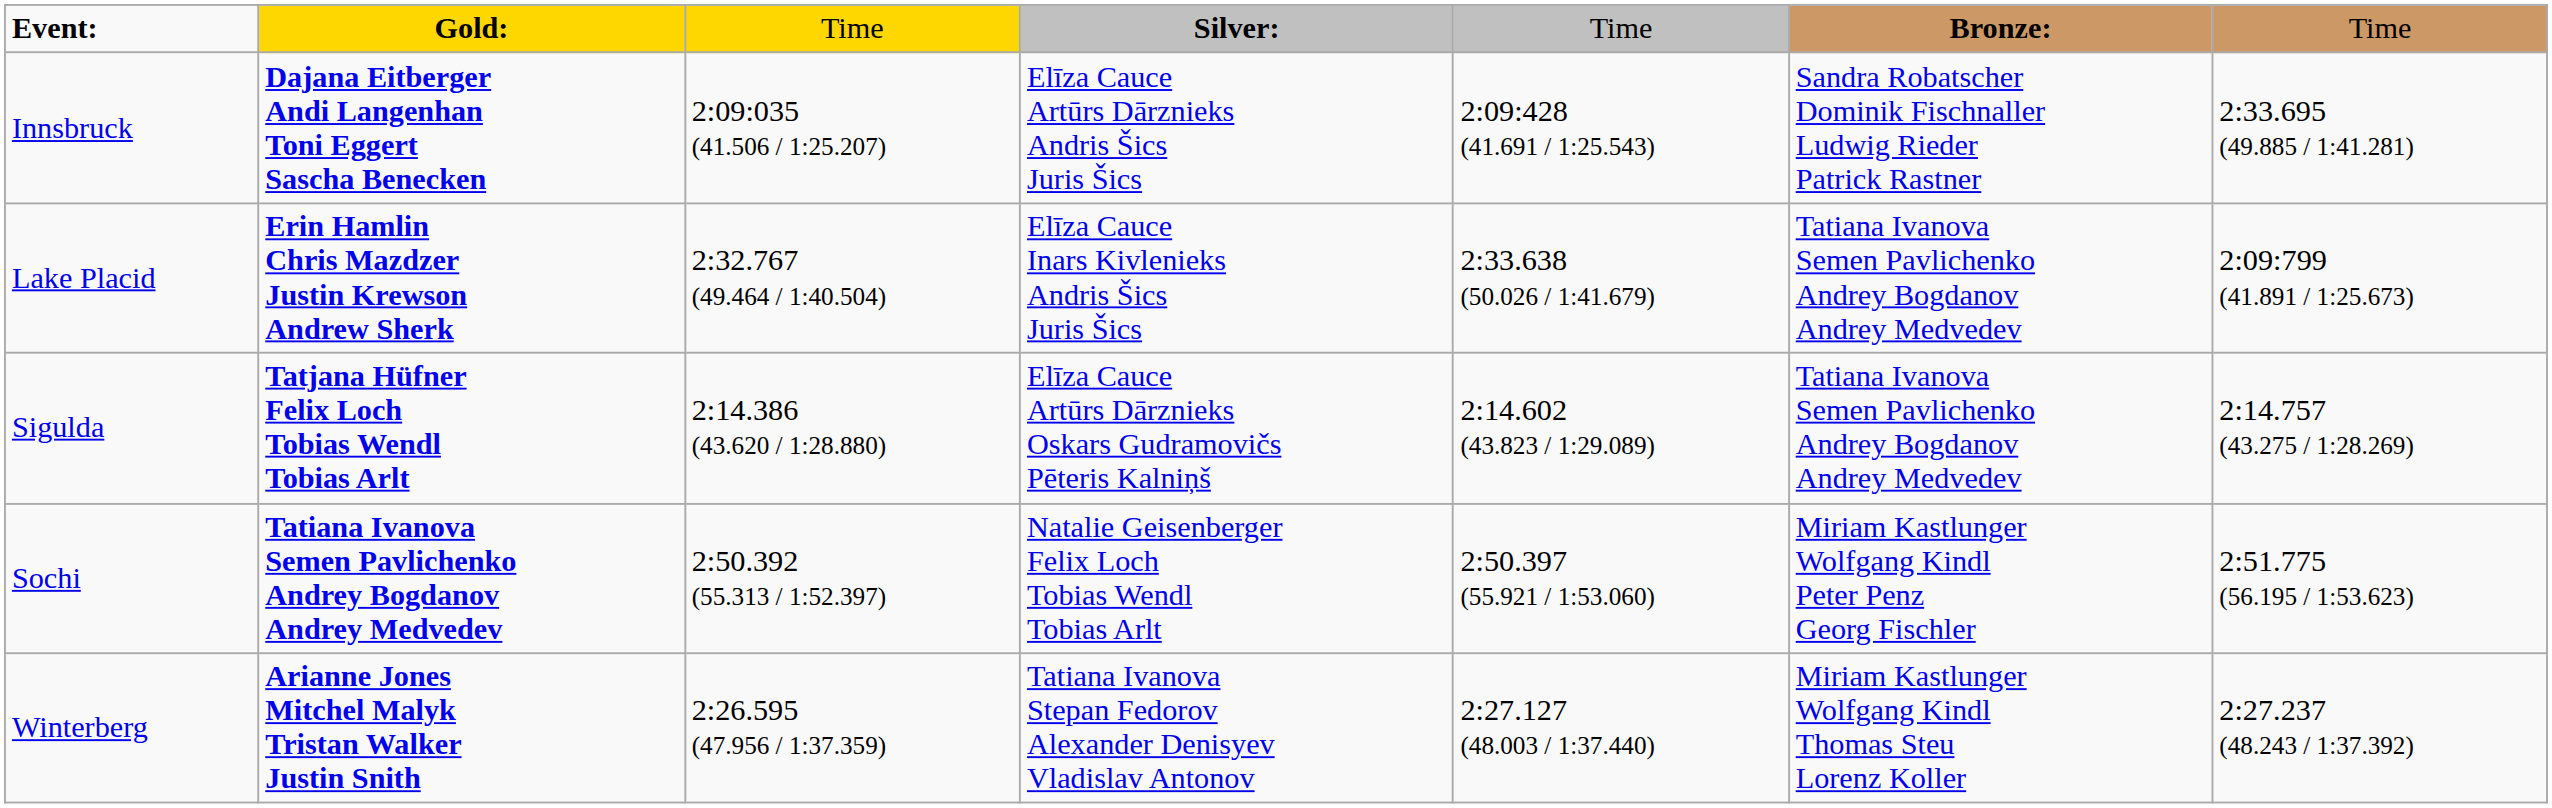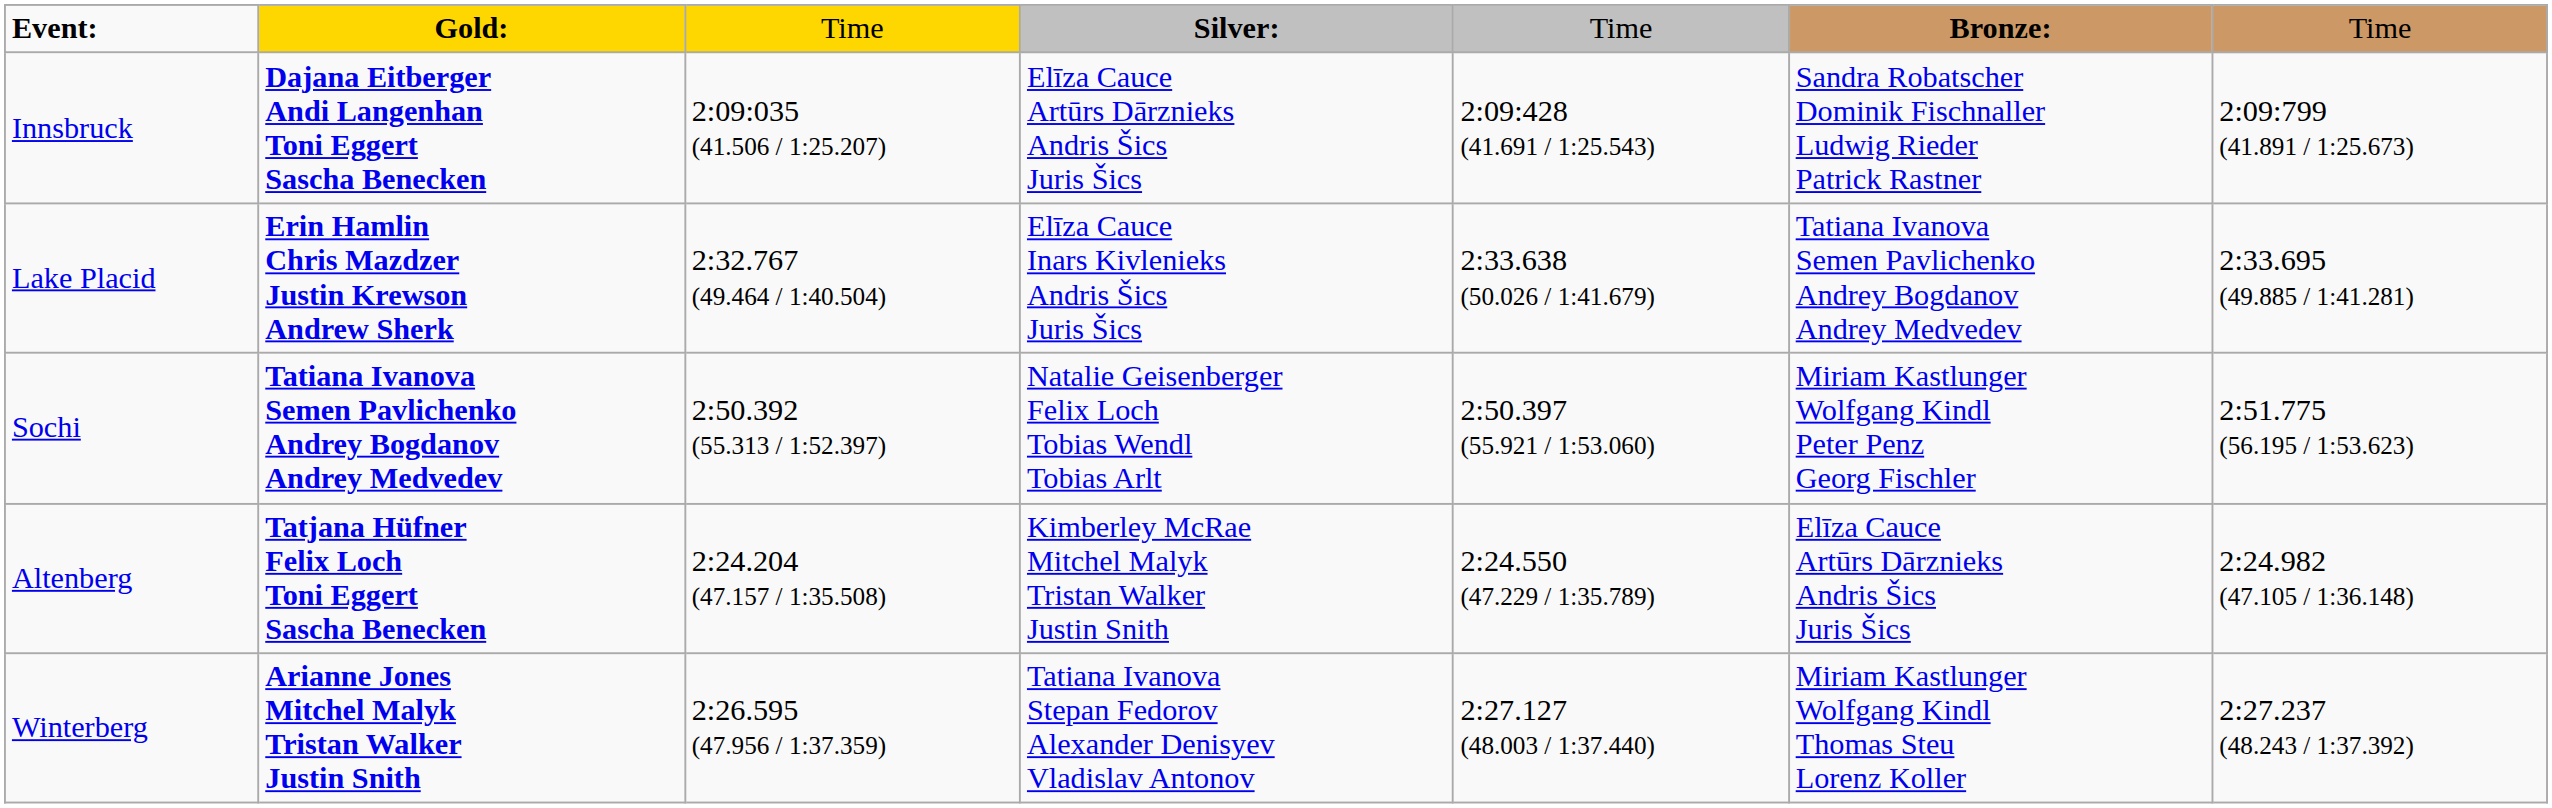Innsbruck | column 7: 2:33.695 (49.885 / 1:41.281) -> 2:09:799 (41.891 / 1:25.673)
Lake Placid | column 7: 2:09:799 (41.891 / 1:25.673) -> 2:33.695 (49.885 / 1:41.281)
- row: Sigulda | Tatjana Hüfner Felix Loch Tobias Wendl Tobias Arlt | 2:14.386 (43.620 / 1:28.880) | Elīza Cauce Artūrs Dārznieks Oskars Gudramovičs Pēteris Kalniņš | 2:14.602 (43.823 / 1:29.089) | Tatiana Ivanova Semen Pavlichenko Andrey Bogdanov Andrey Medvedev | 2:14.757 (43.275 / 1:28.269)
+ row: Altenberg | Tatjana Hüfner Felix Loch Toni Eggert Sascha Benecken | 2:24.204 (47.157 / 1:35.508) | Kimberley McRae Mitchel Malyk Tristan Walker Justin Snith | 2:24.550 (47.229 / 1:35.789) | Elīza Cauce Artūrs Dārznieks Andris Šics Juris Šics | 2:24.982 (47.105 / 1:36.148)
